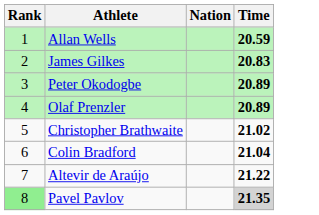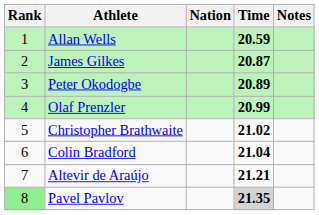+ column: Notes
James Gilkes | Time: 20.83 -> 20.87
Olaf Prenzler | Time: 20.89 -> 20.99
Altevir de Araújo | Time: 21.22 -> 21.21
